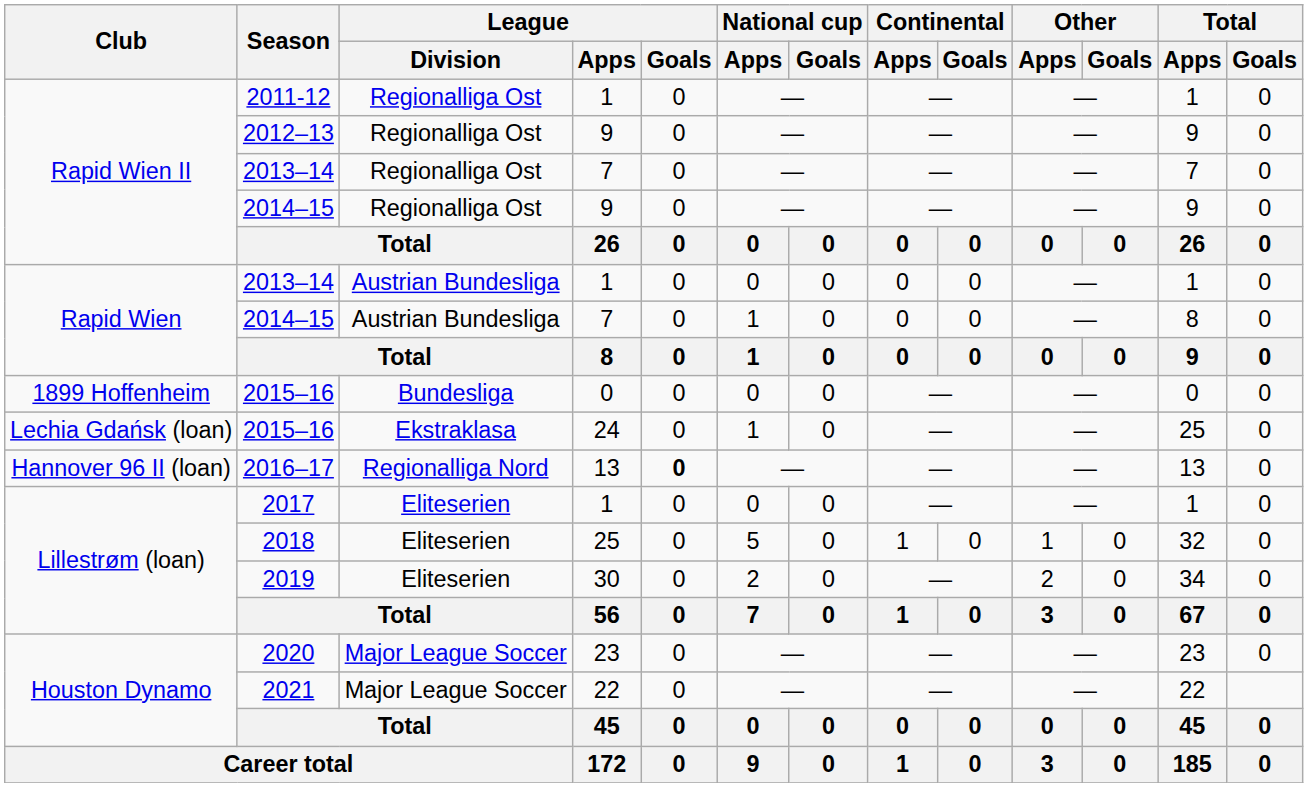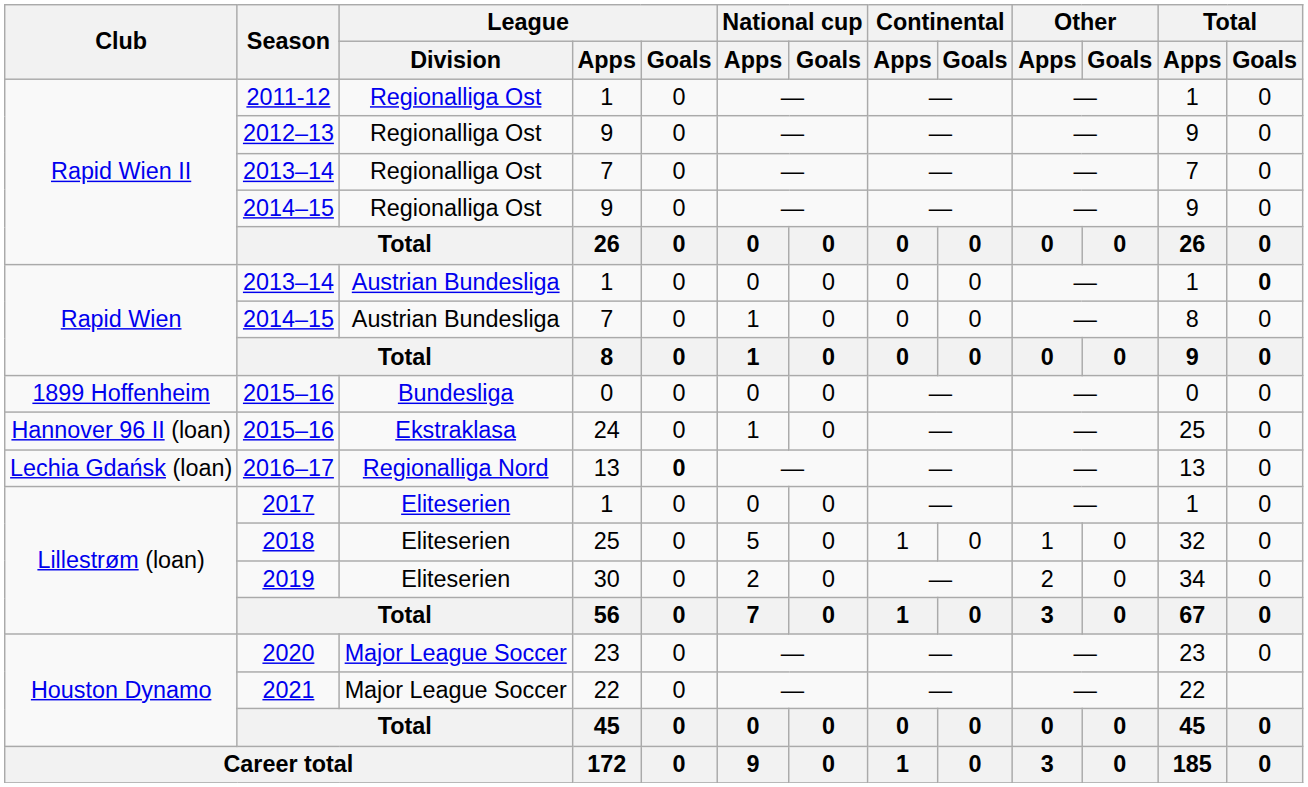2013–14 / 1 | Total / Goals: normal -> bold
2015–16 / 24 | Club: Lechia Gdańsk (loan) -> Hannover 96 II (loan)
2016–17 | Club: Hannover 96 II (loan) -> Lechia Gdańsk (loan)
